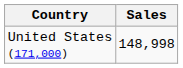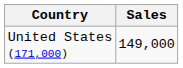United States (171,000) | Sales: 148,998 -> 149,000
